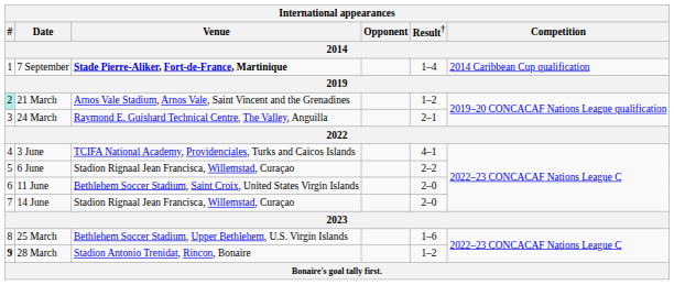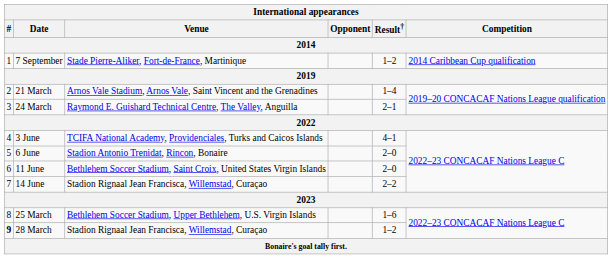7 September | Venue: bold -> normal
7 September | Result†: 1–4 -> 1–2
21 March | #: paleturquoise background -> no background
21 March | Result†: 1–2 -> 1–4
6 June | Venue: Stadion Rignaal Jean Francisca, Willemstad, Curaçao -> Stadion Antonio Trenidat, Rincon, Bonaire
6 June | Result†: 2–2 -> 2–0
14 June | Result†: 2–0 -> 2–2
28 March | Venue: Stadion Antonio Trenidat, Rincon, Bonaire -> Stadion Rignaal Jean Francisca, Willemstad, Curaçao
